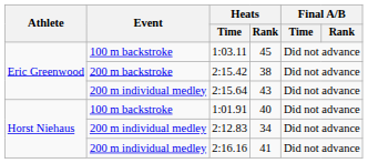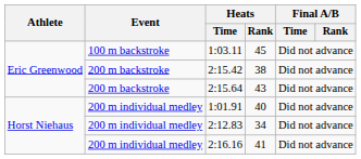2:15.64 | Event: 200 m individual medley -> 200 m backstroke
1:01.91 | Event: 100 m backstroke -> 200 m individual medley
